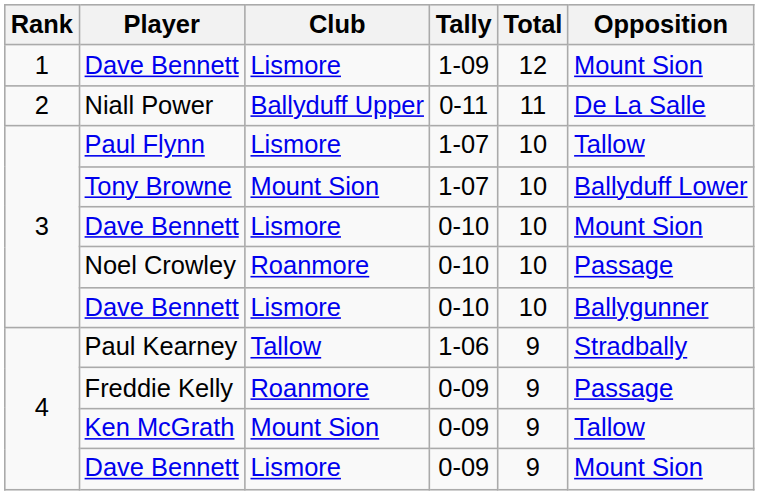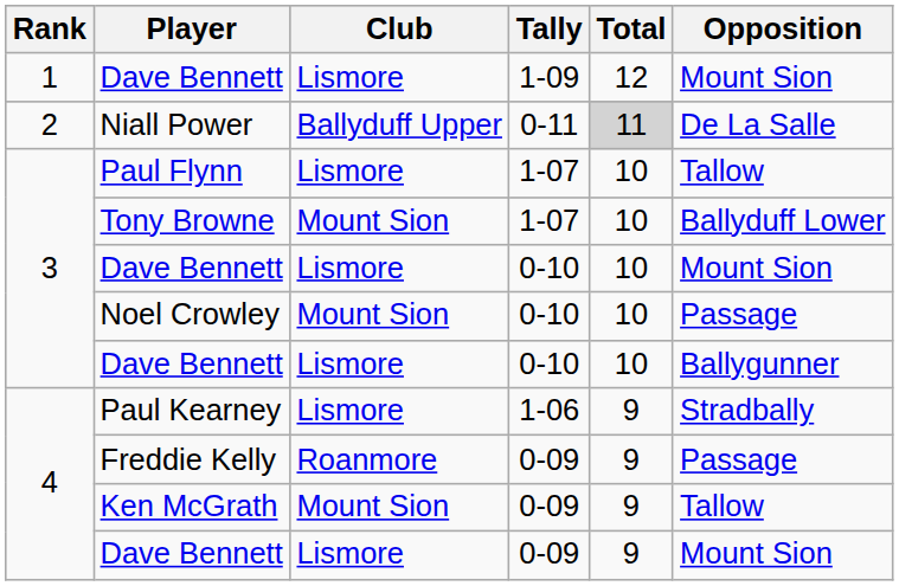Niall Power | Total: no background -> lightgrey background
Noel Crowley | Club: Roanmore -> Mount Sion
Paul Kearney | Club: Tallow -> Lismore
